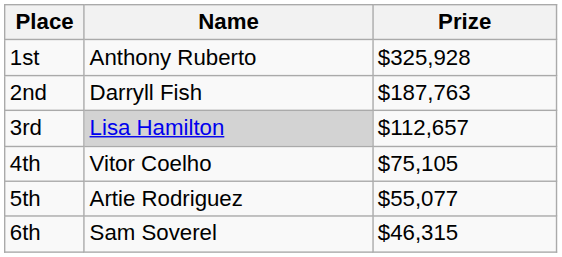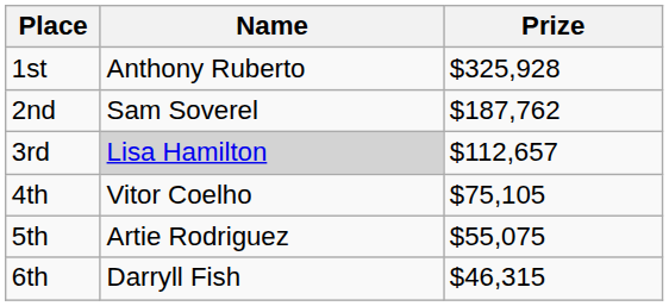2nd | Name: Darryll Fish -> Sam Soverel
2nd | Prize: $187,763 -> $187,762
5th | Prize: $55,077 -> $55,075
6th | Name: Sam Soverel -> Darryll Fish
